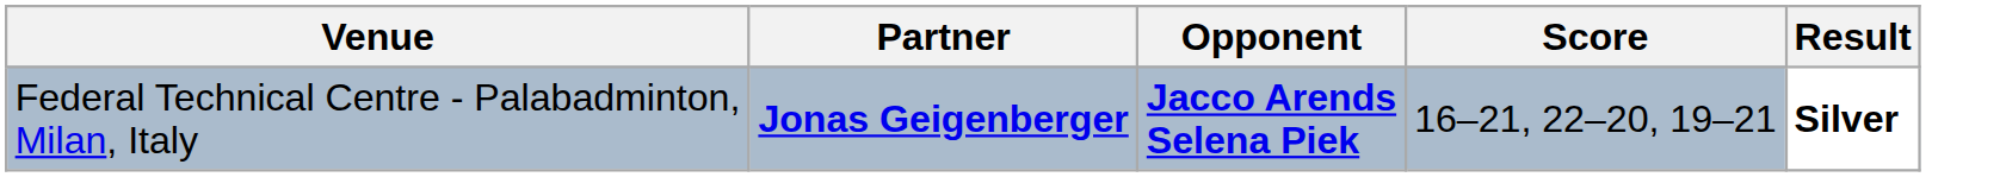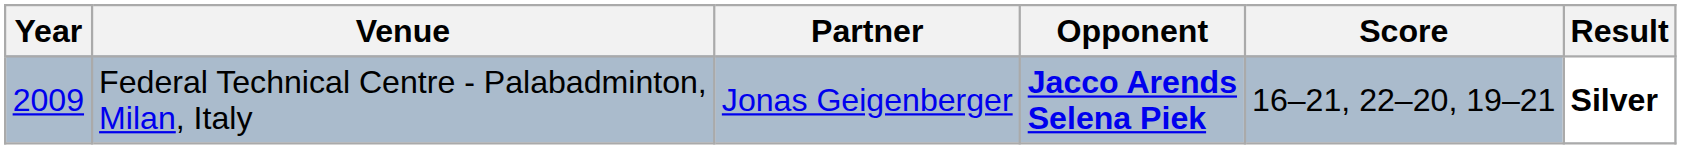+ column: Year | 2009
Federal Technical Centre - Palabadminton, Milan, Italy | Partner: bold -> normal
